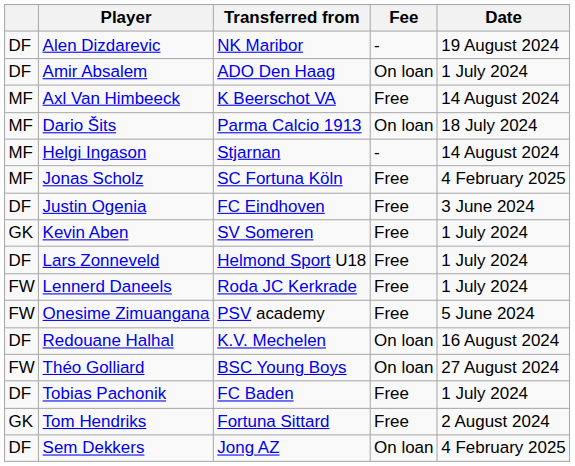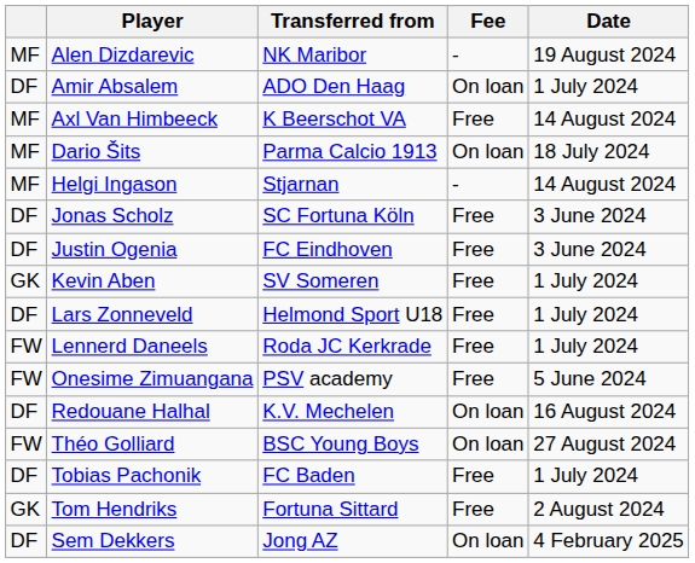Alen Dizdarevic | column 1: DF -> MF
Jonas Scholz | column 1: MF -> DF
Jonas Scholz | Date: 4 February 2025 -> 3 June 2024
